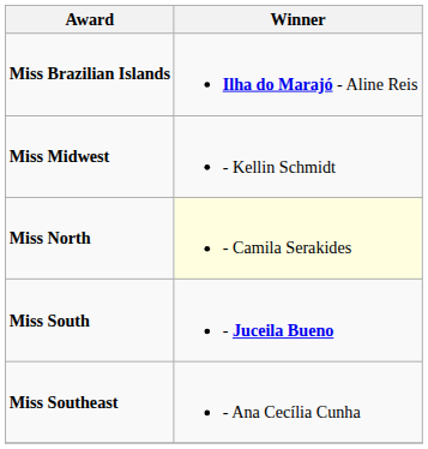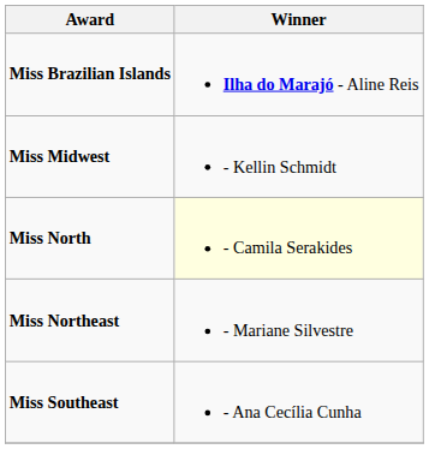+ row: Miss Northeast | - Mariane Silvestre
- row: Miss South | - Juceila Bueno
